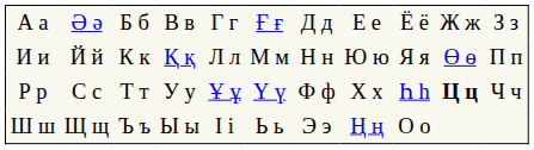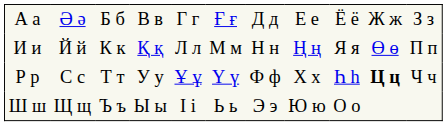И и | column 8: Ю ю -> Ң ң
Ш ш | column 8: Ң ң -> Ю ю
